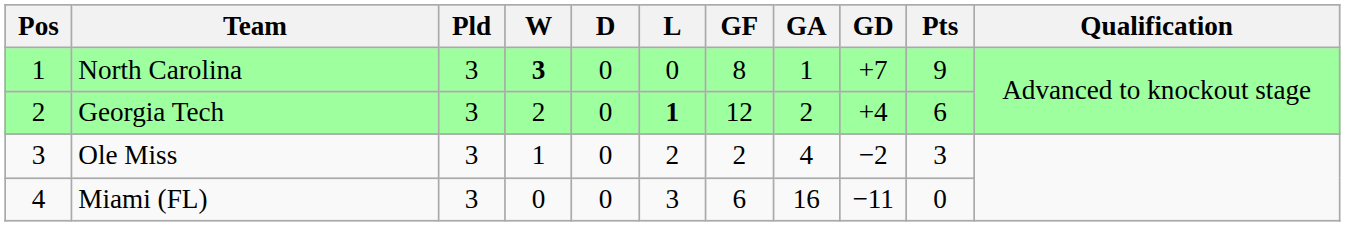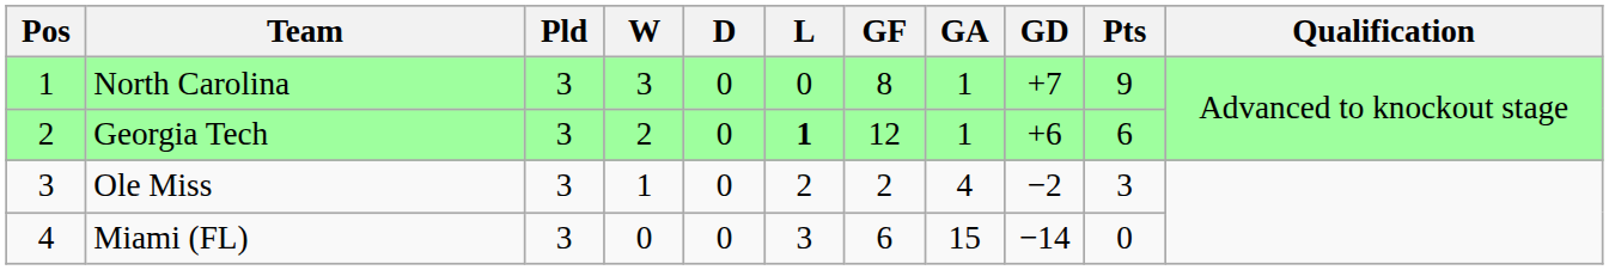North Carolina | W: bold -> normal
Georgia Tech | GA: 2 -> 1
Georgia Tech | GD: +4 -> +6
Miami (FL) | GA: 16 -> 15
Miami (FL) | GD: −11 -> −14
